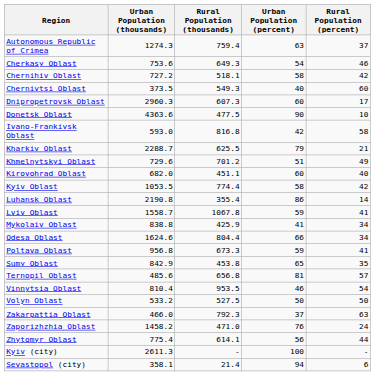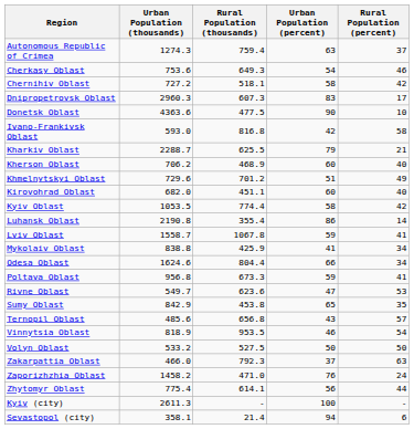- row: Chernivtsi Oblast | 373.5 | 549.3 | 40 | 60
Dnipropetrovsk Oblast | Urban Population (percent): 60 -> 83
+ row: Kherson Oblast | 706.2 | 468.9 | 60 | 40
+ row: Rivne Oblast | 549.7 | 623.6 | 47 | 53
Ternopil Oblast | Urban Population (percent): 81 -> 43
Vinnytsia Oblast | Urban Population (thousands): 810.4 -> 818.9
